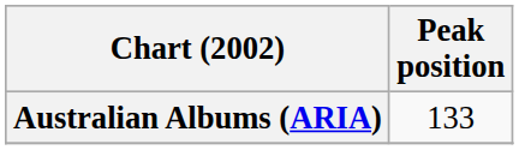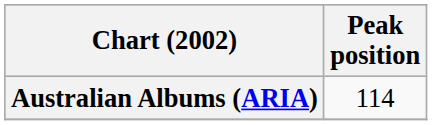Australian Albums (ARIA) | Peak position: 133 -> 114
